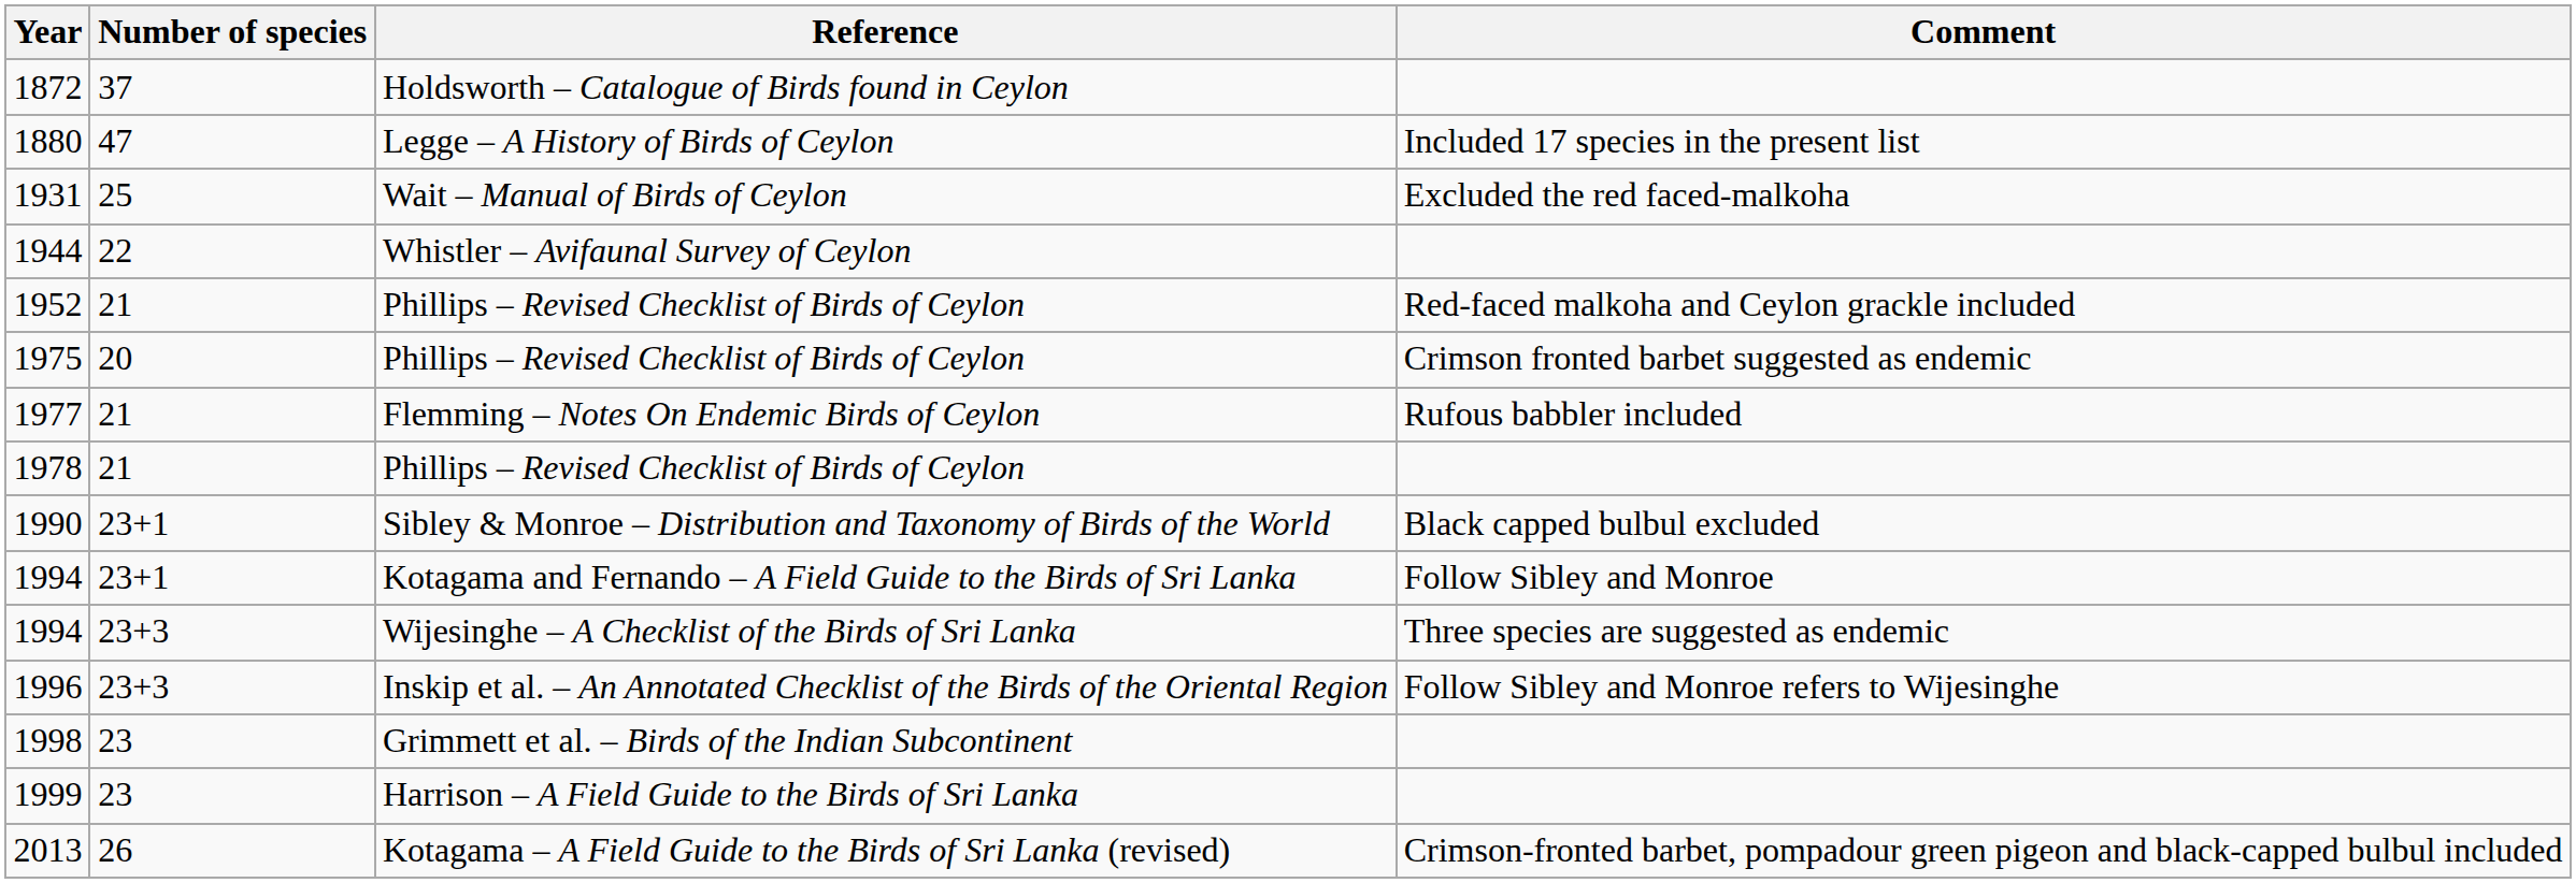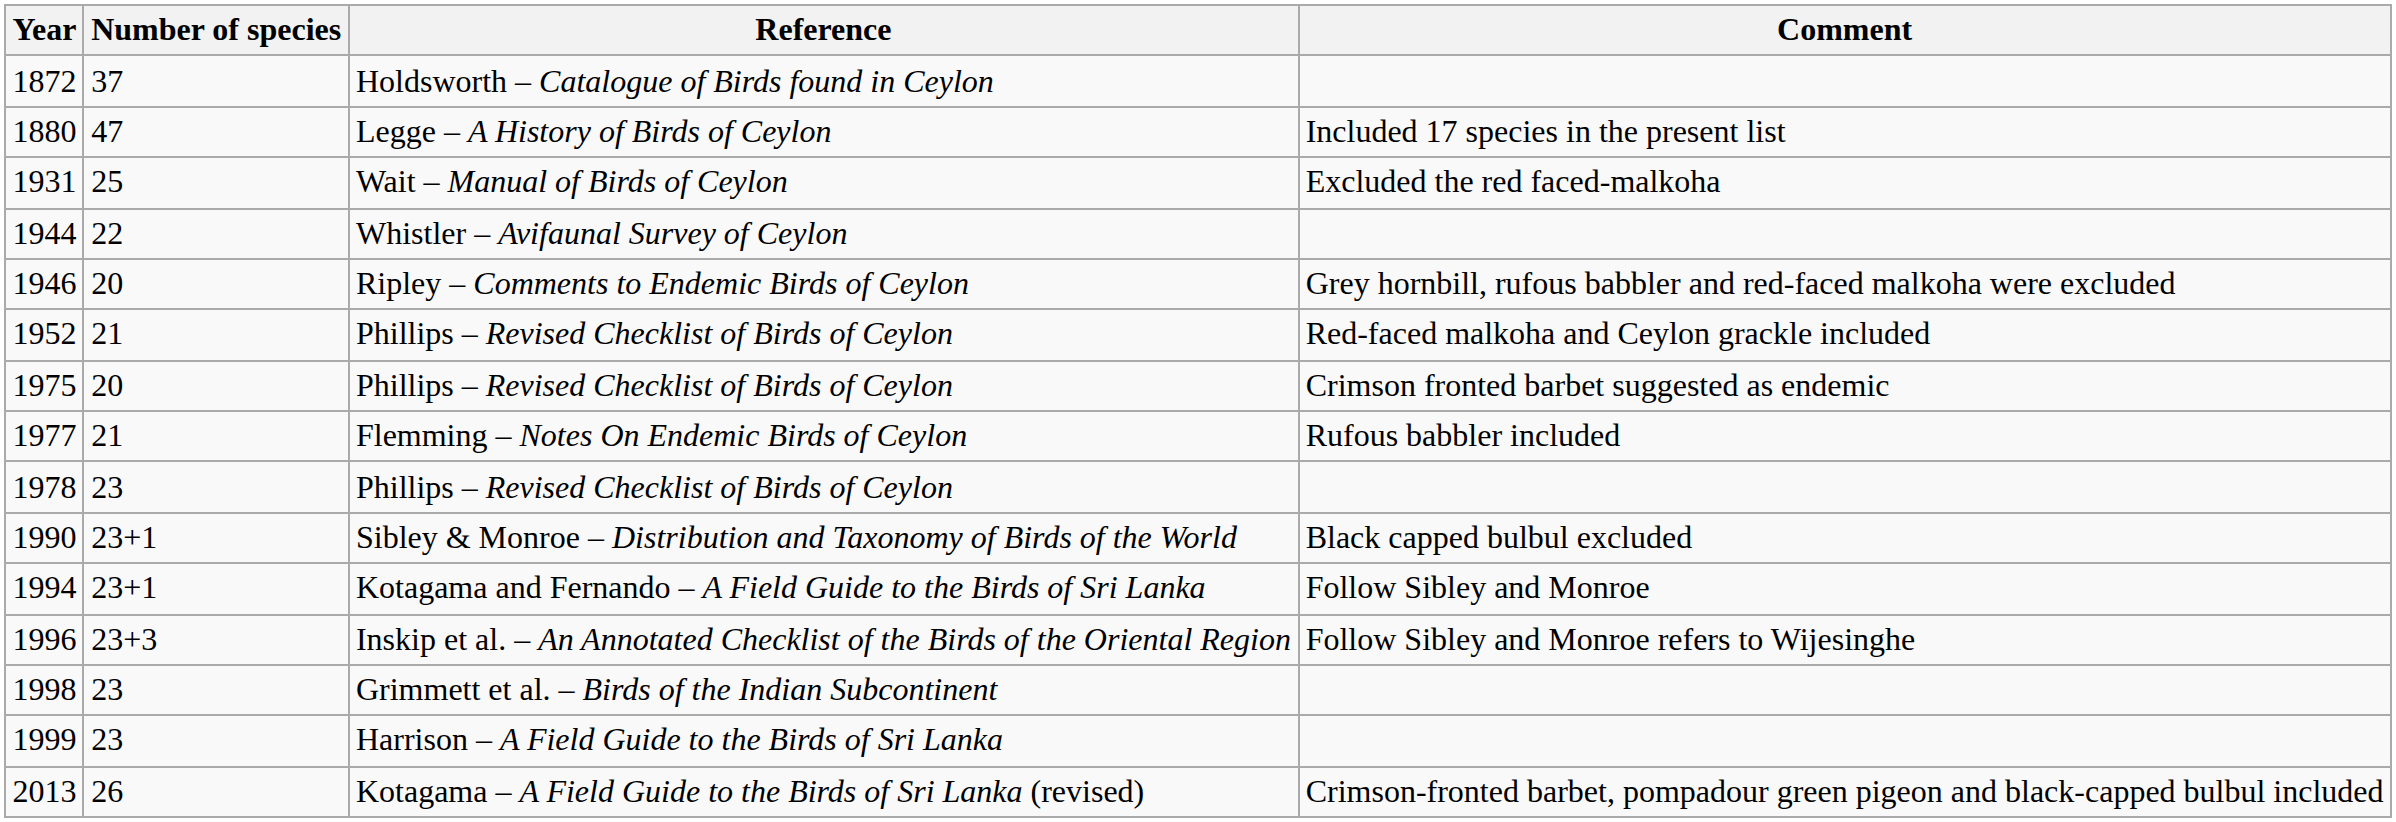+ row: 1946 | 20 | Ripley – Comments to Endemic Birds of Ceylon | Grey hornbill, rufous babbler and red-faced malkoha were excluded
1978 | Number of species: 21 -> 23
- row: 1994 | 23+3 | Wijesinghe – A Checklist of the Birds of Sri Lanka | Three species are suggested as endemic
